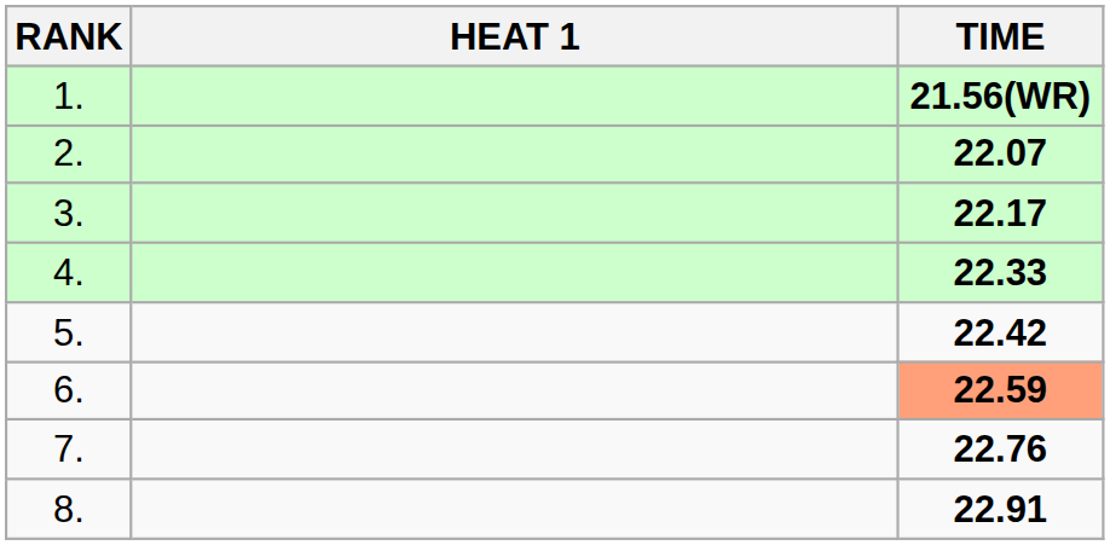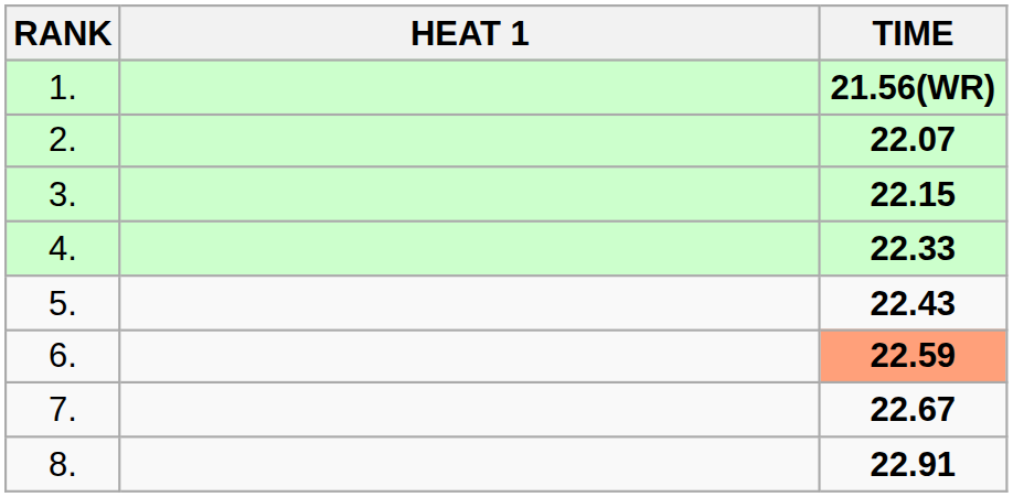3. | TIME: 22.17 -> 22.15
5. | TIME: 22.42 -> 22.43
7. | TIME: 22.76 -> 22.67
